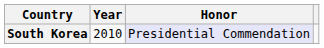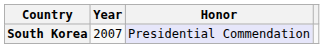South Korea | Year: 2010 -> 2007
